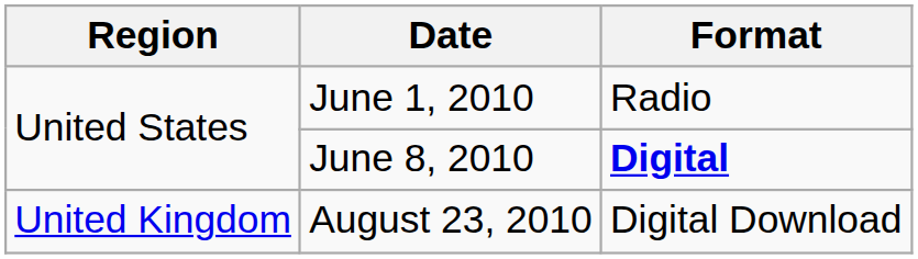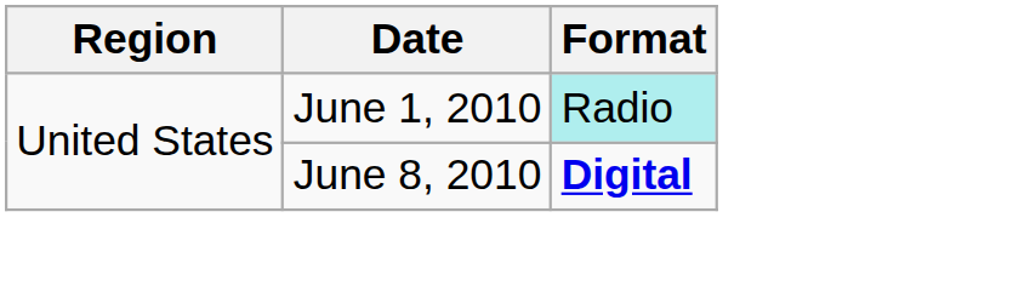June 1, 2010 | Format: no background -> paleturquoise background
- row: United Kingdom | August 23, 2010 | Digital Download
